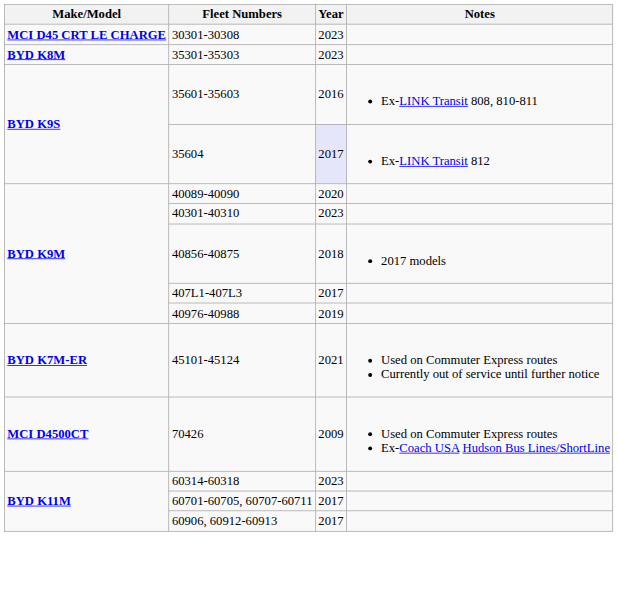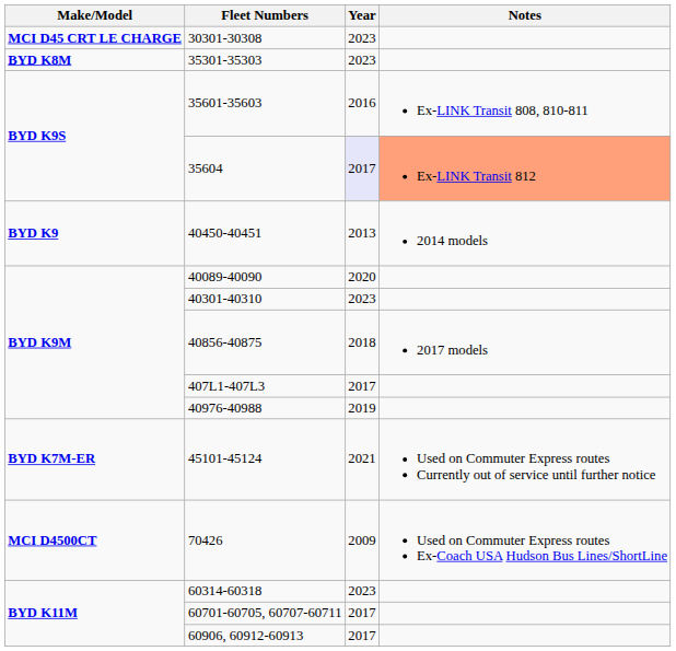35604 | Notes: no background -> lightsalmon background
+ row: BYD K9 | 40450-40451 | 2013 | 2014 models
